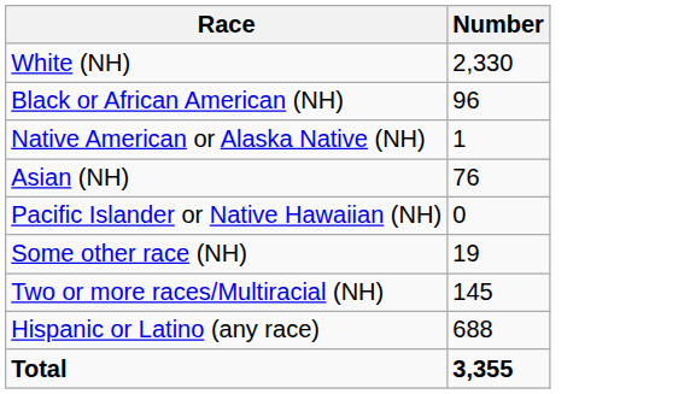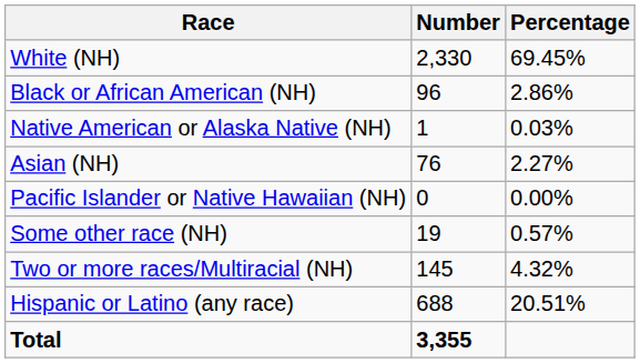+ column: Percentage | 69.45% | 2.86% | 0.03% | 2.27% | 0.00% | 0.57% | 4.32% | 20.51%
